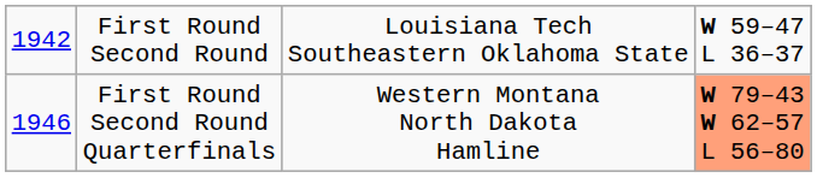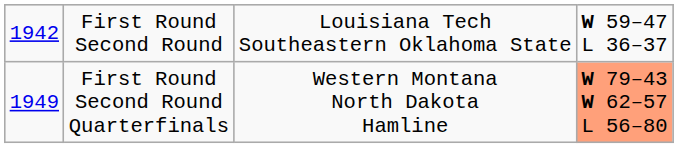First Round Second Round Quarterfinals | column 1: 1946 -> 1949
